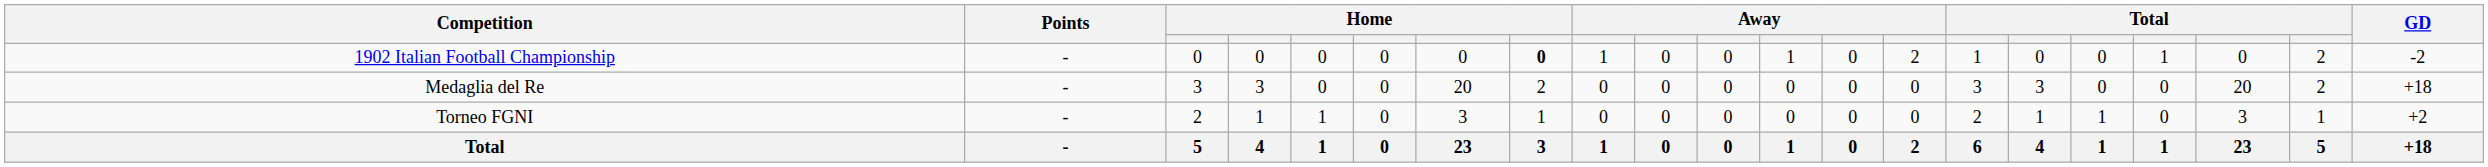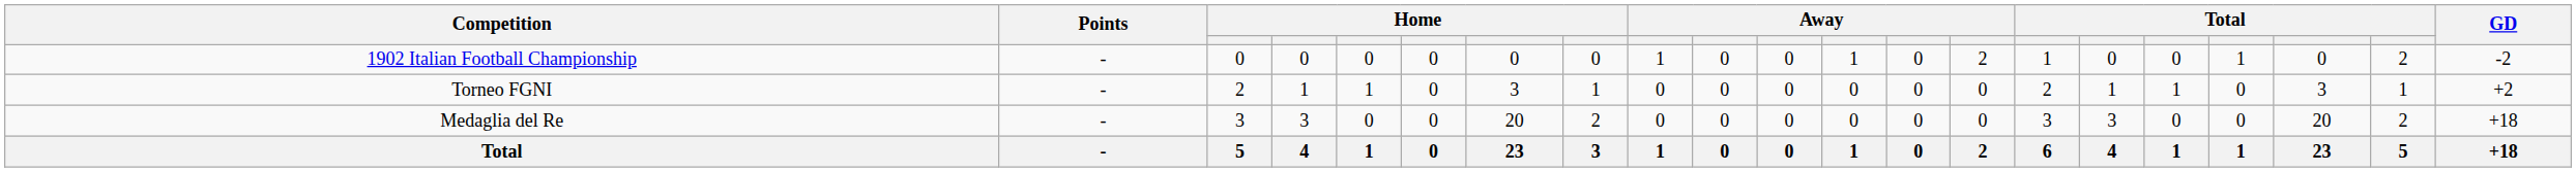1902 Italian Football Championship | column 8: bold -> normal
rows swapped: Medaglia del Re <-> Torneo FGNI
